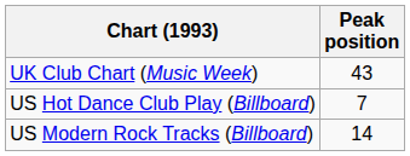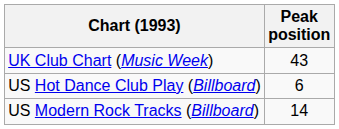US Hot Dance Club Play (Billboard) | Peak position: 7 -> 6
